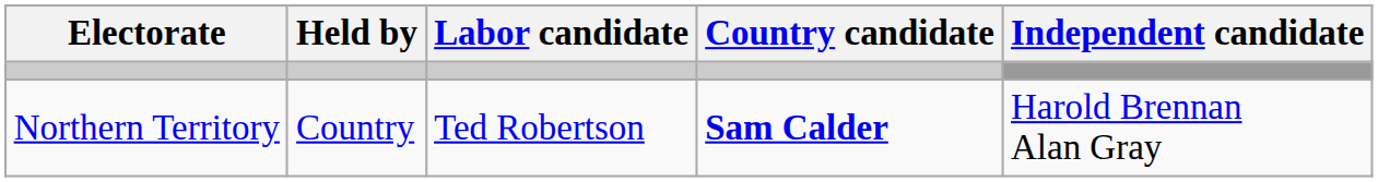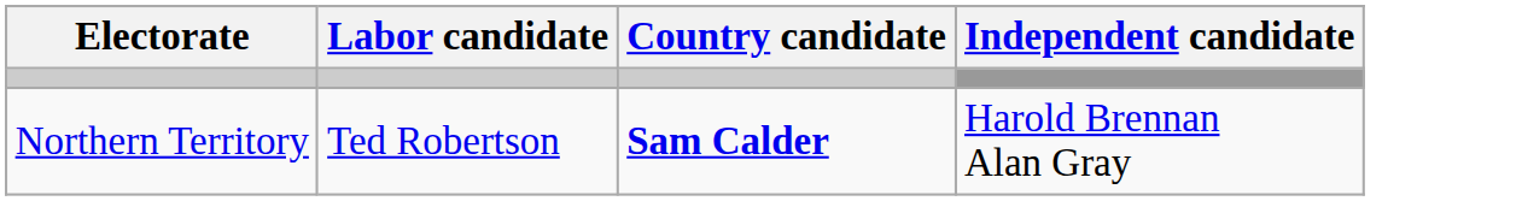- column: Held by | Country
